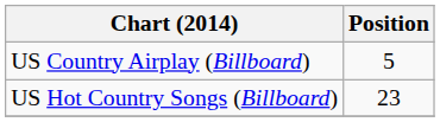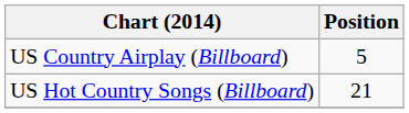US Hot Country Songs (Billboard) | Position: 23 -> 21
